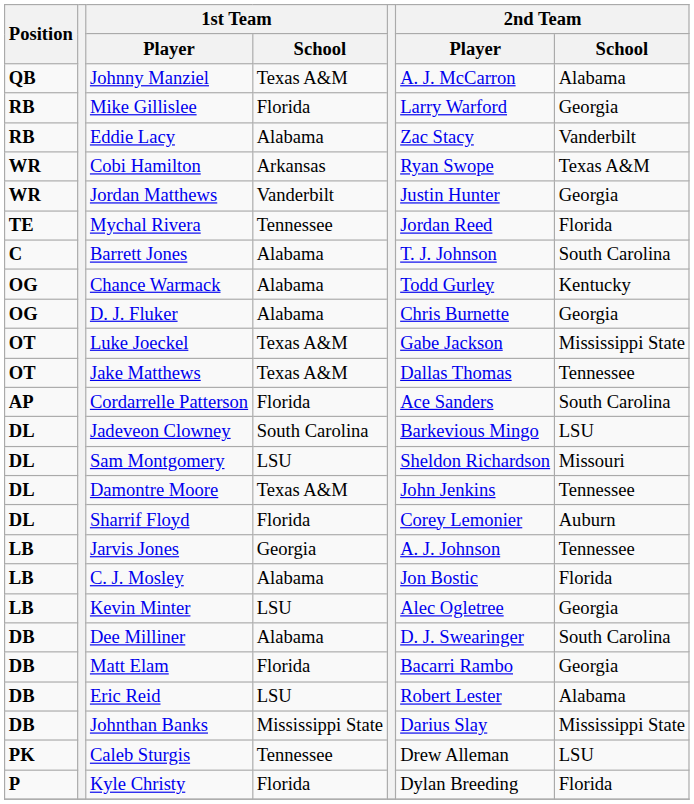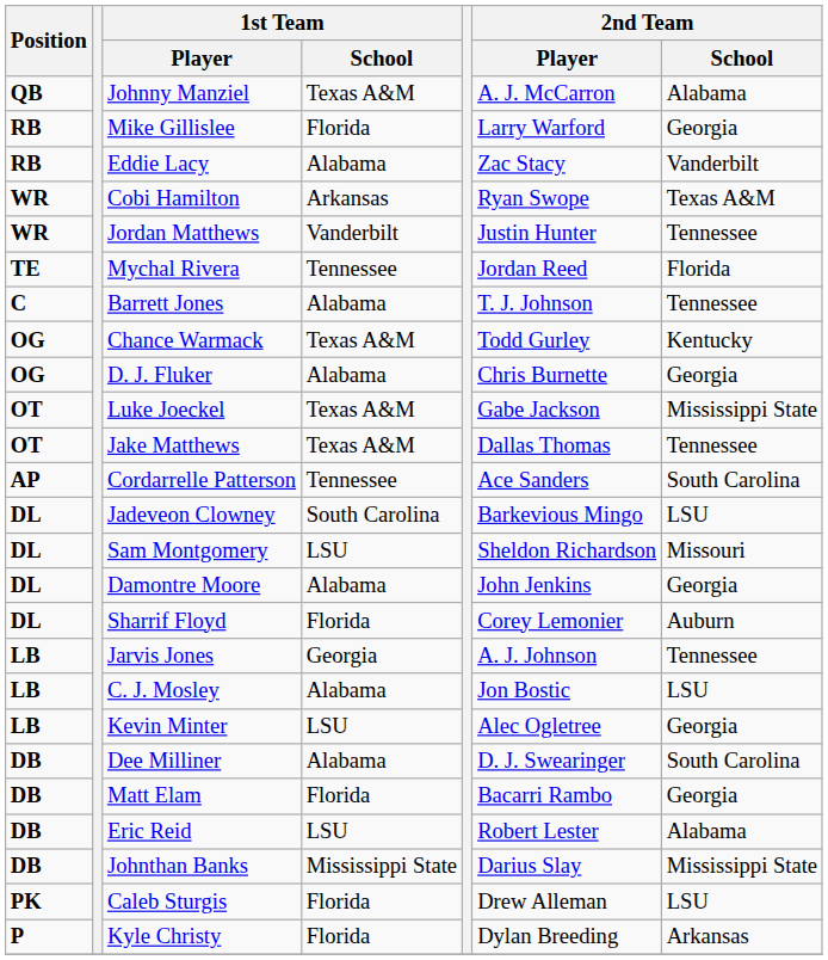Jordan Matthews | 2nd Team / School: Georgia -> Tennessee
Barrett Jones | 2nd Team / School: South Carolina -> Tennessee
Chance Warmack | 1st Team / School: Alabama -> Texas A&M
Cordarrelle Patterson | 1st Team / School: Florida -> Tennessee
Damontre Moore | 1st Team / School: Texas A&M -> Alabama
Damontre Moore | 2nd Team / School: Tennessee -> Georgia
C. J. Mosley | 2nd Team / School: Florida -> LSU
Caleb Sturgis | 1st Team / School: Tennessee -> Florida
Kyle Christy | 2nd Team / School: Florida -> Arkansas
